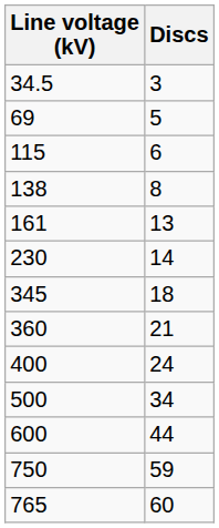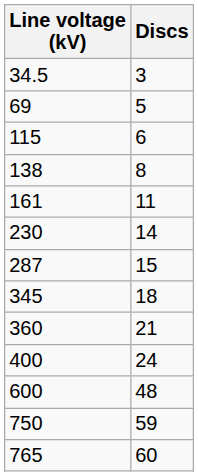161 | Discs: 13 -> 11
+ row: 287 | 15
- row: 500 | 34
600 | Discs: 44 -> 48
